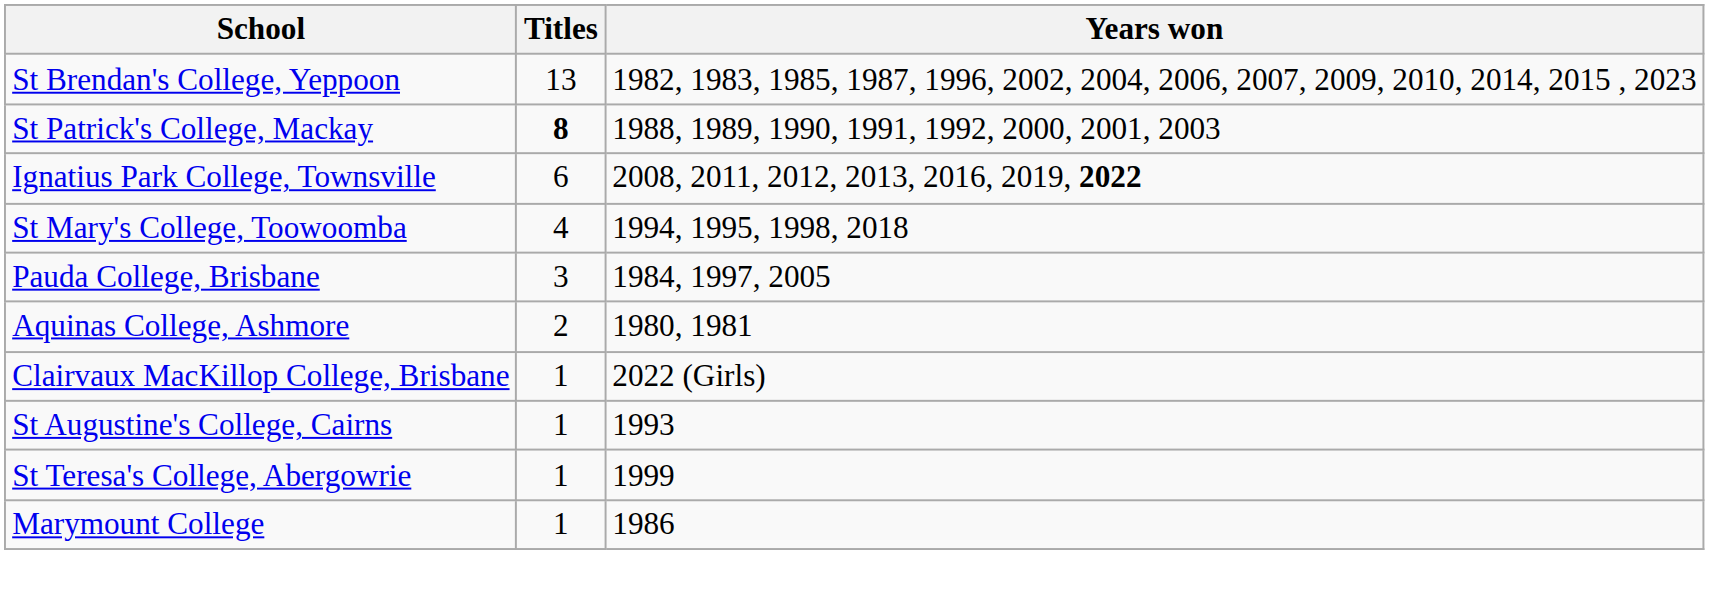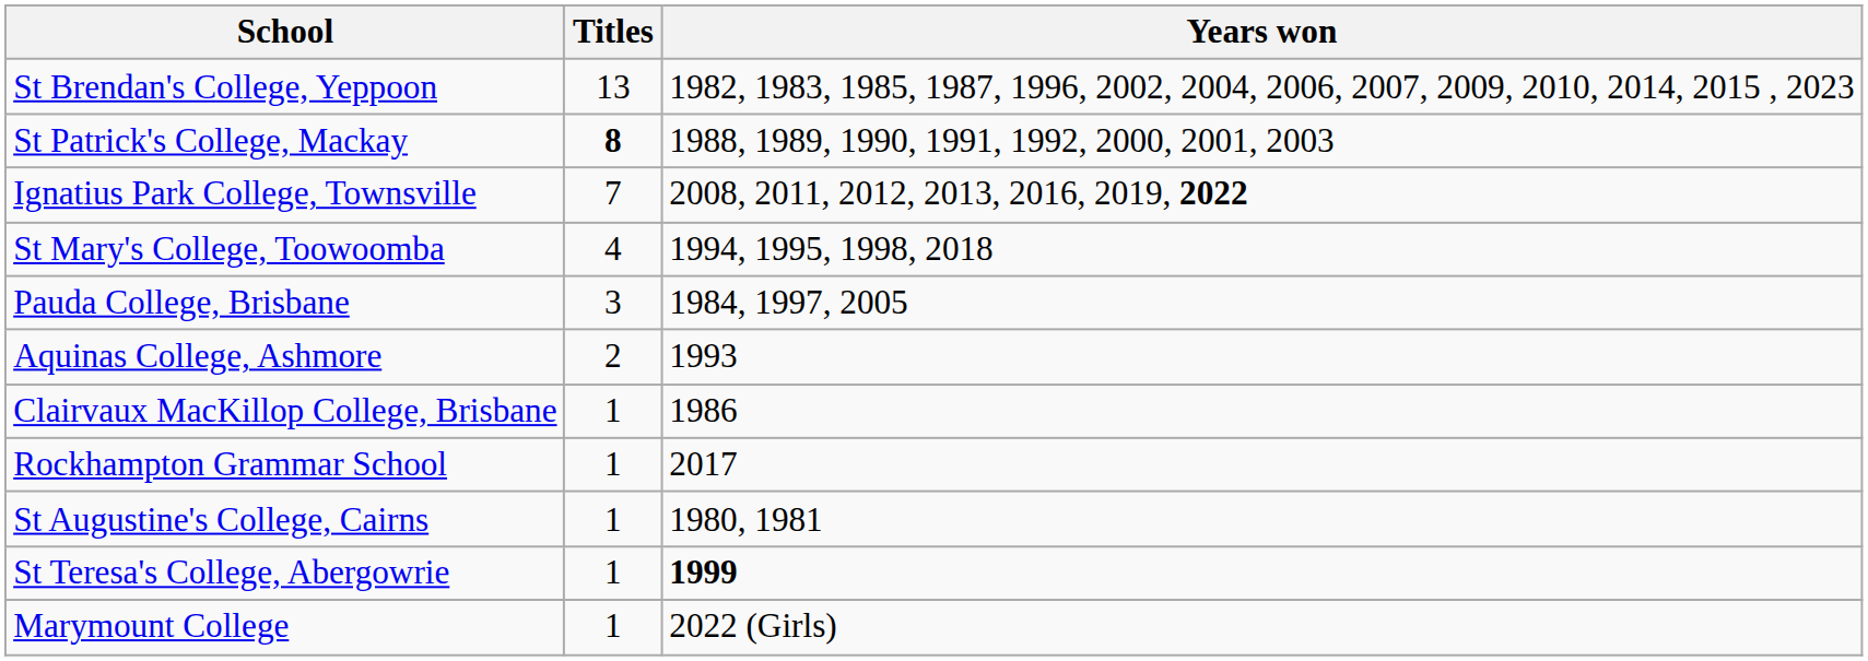Ignatius Park College, Townsville | Titles: 6 -> 7
Aquinas College, Ashmore | Years won: 1980, 1981 -> 1993
Clairvaux MacKillop College, Brisbane | Years won: 2022 (Girls) -> 1986
+ row: Rockhampton Grammar School | 1 | 2017
St Augustine's College, Cairns | Years won: 1993 -> 1980, 1981
St Teresa's College, Abergowrie | Years won: normal -> bold
Marymount College | Years won: 1986 -> 2022 (Girls)
